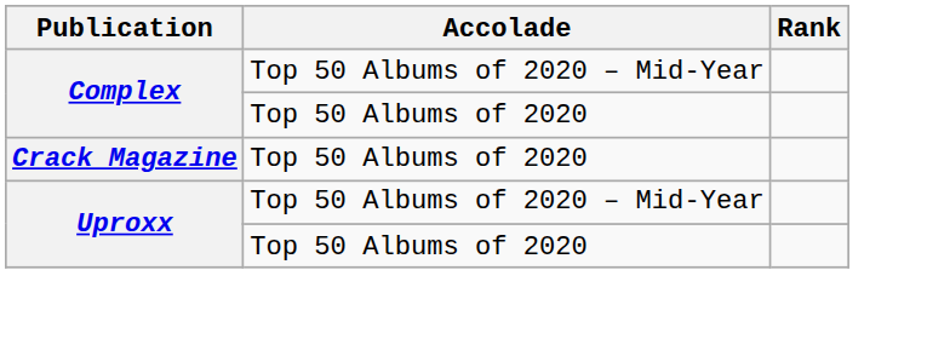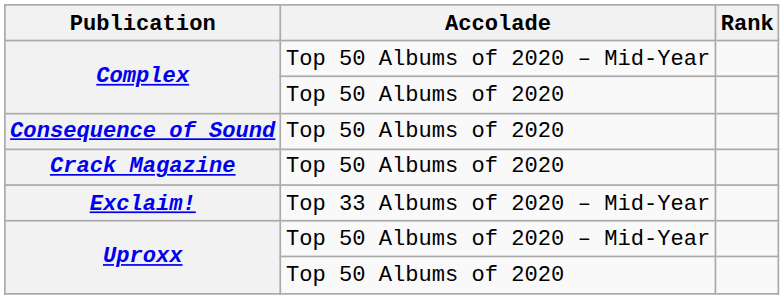+ row: Consequence of Sound | Top 50 Albums of 2020
+ row: Exclaim! | Top 33 Albums of 2020 – Mid-Year
